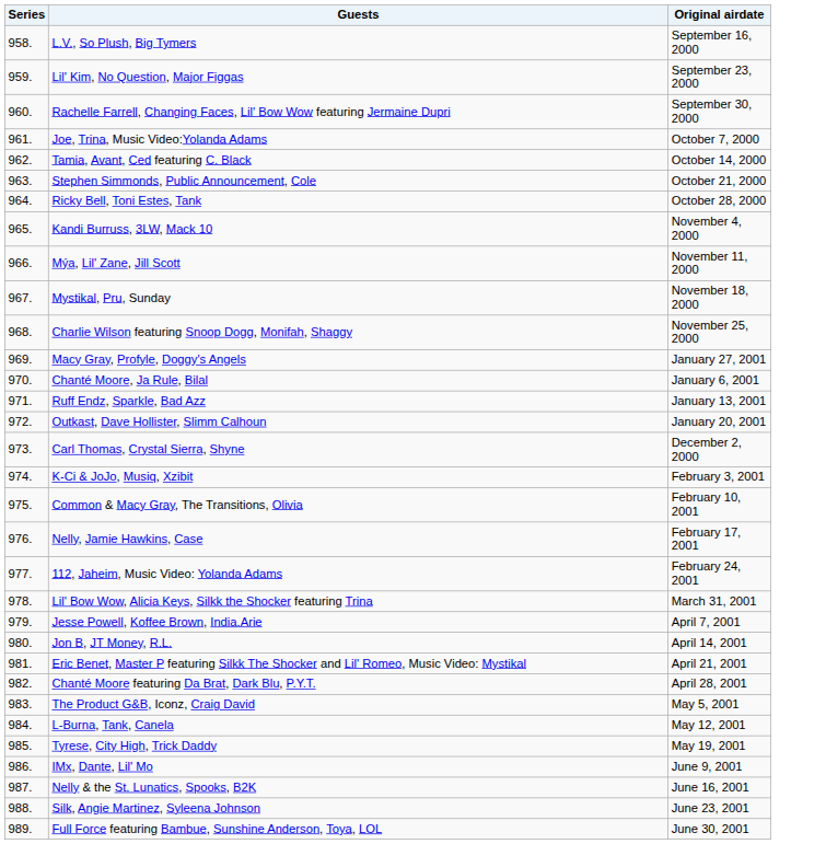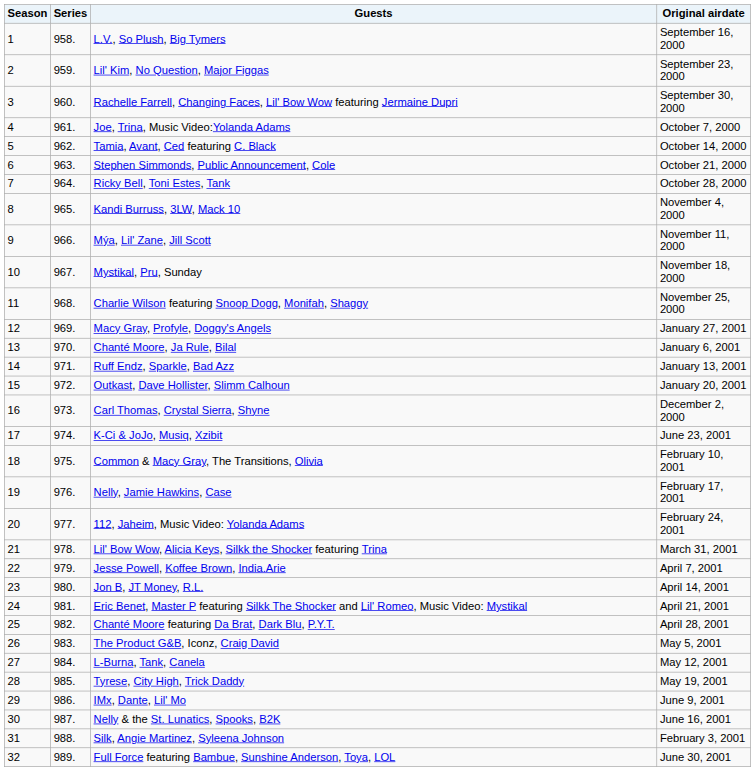+ column: Season | 1 | 2 | 3 | 4 | 5 | 6 | 7 | 8 | 9 | 10 | 11 | 12 | 13 | 14 | 15 | 16 | 17 | 18 | 19 | 20 | 21 | 22 | 23 | 24 | 25 | 26 | 27 | 28 | 29 | 30 | 31 | 32
K-Ci & JoJo, Musiq, Xzibit | Original airdate: February 3, 2001 -> June 23, 2001
Silk, Angie Martinez, Syleena Johnson | Original airdate: June 23, 2001 -> February 3, 2001
